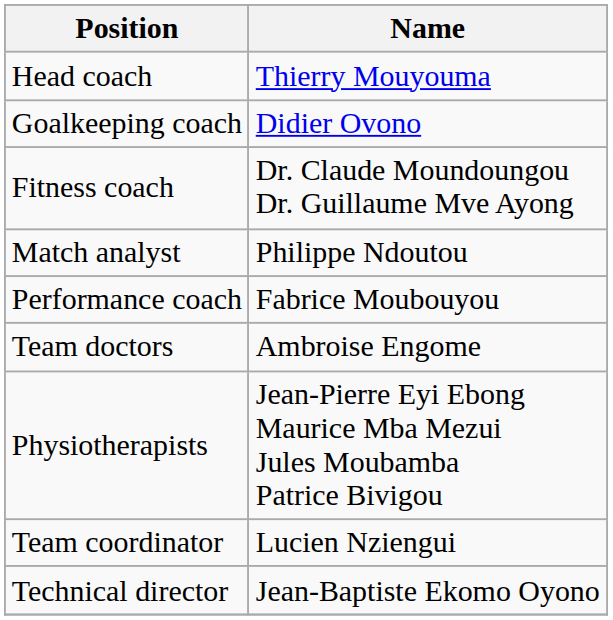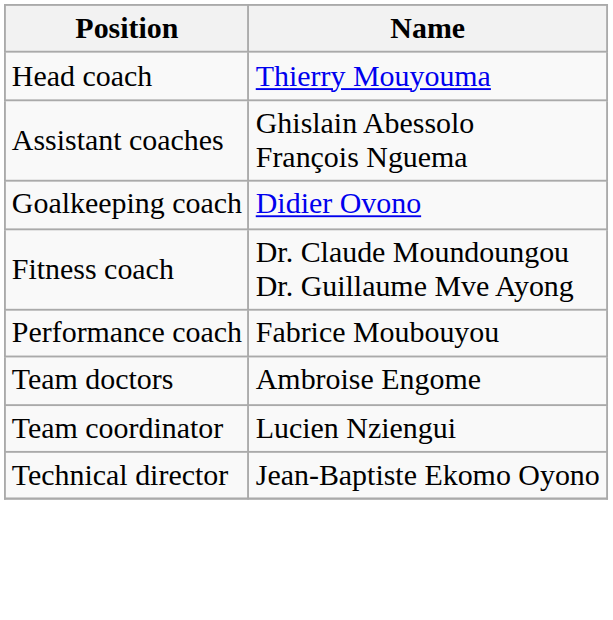+ row: Assistant coaches | Ghislain Abessolo François Nguema
- row: Match analyst | Philippe Ndoutou
- row: Physiotherapists | Jean-Pierre Eyi Ebong Maurice Mba Mezui Jules Moubamba Patrice Bivigou
